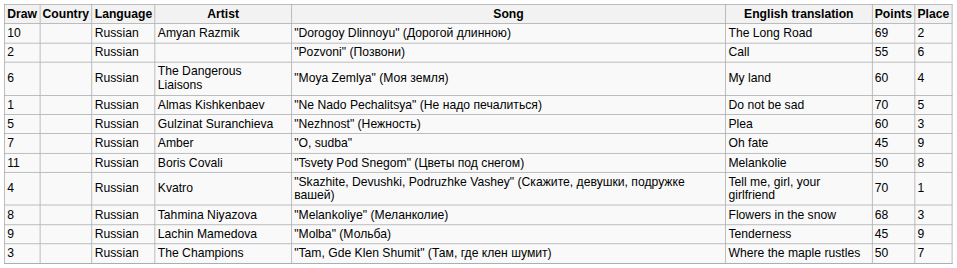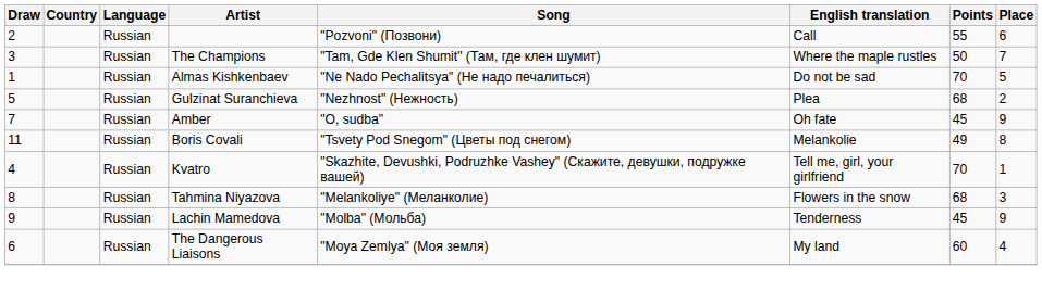- row: 10 | Russian | Amyan Razmik | "Dorogoy Dlinnoyu" (Дорогой длинною) | The Long Road | 69 | 2
rows swapped: The Champions <-> The Dangerous Liaisons
Gulzinat Suranchieva | Points: 60 -> 68
Gulzinat Suranchieva | Place: 3 -> 2
Boris Covali | Points: 50 -> 49
